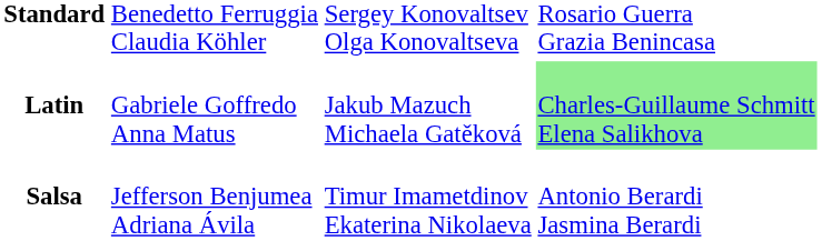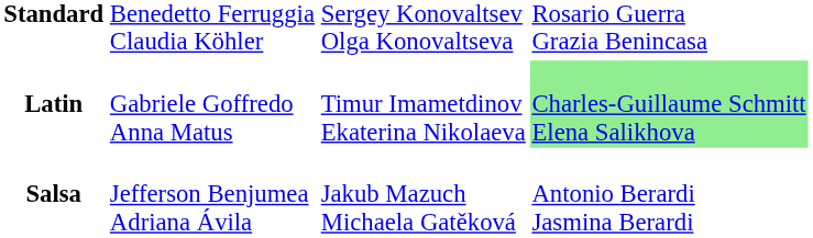Latin | column 3: Jakub Mazuch Michaela Gatěková -> Timur Imametdinov Ekaterina Nikolaeva
Salsa | column 3: Timur Imametdinov Ekaterina Nikolaeva -> Jakub Mazuch Michaela Gatěková
